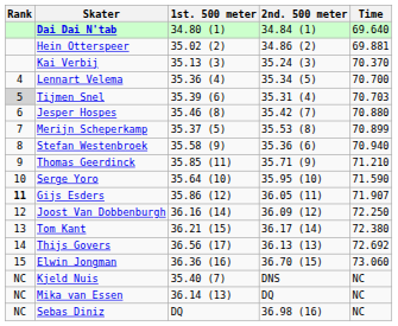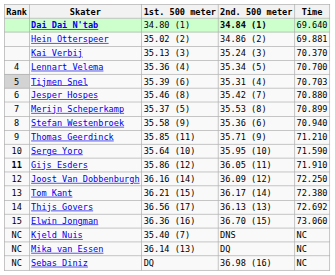Dai Dai N'tab | 2nd. 500 meter: normal -> bold
Gijs Esders | Time: 71.907 -> 71.910
